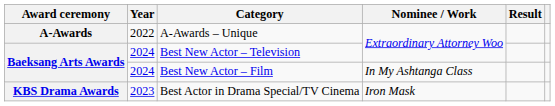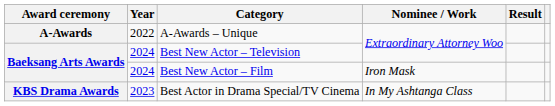Best New Actor – Film | Nominee / Work: In My Ashtanga Class -> Iron Mask
Best Actor in Drama Special/TV Cinema | Nominee / Work: Iron Mask -> In My Ashtanga Class
